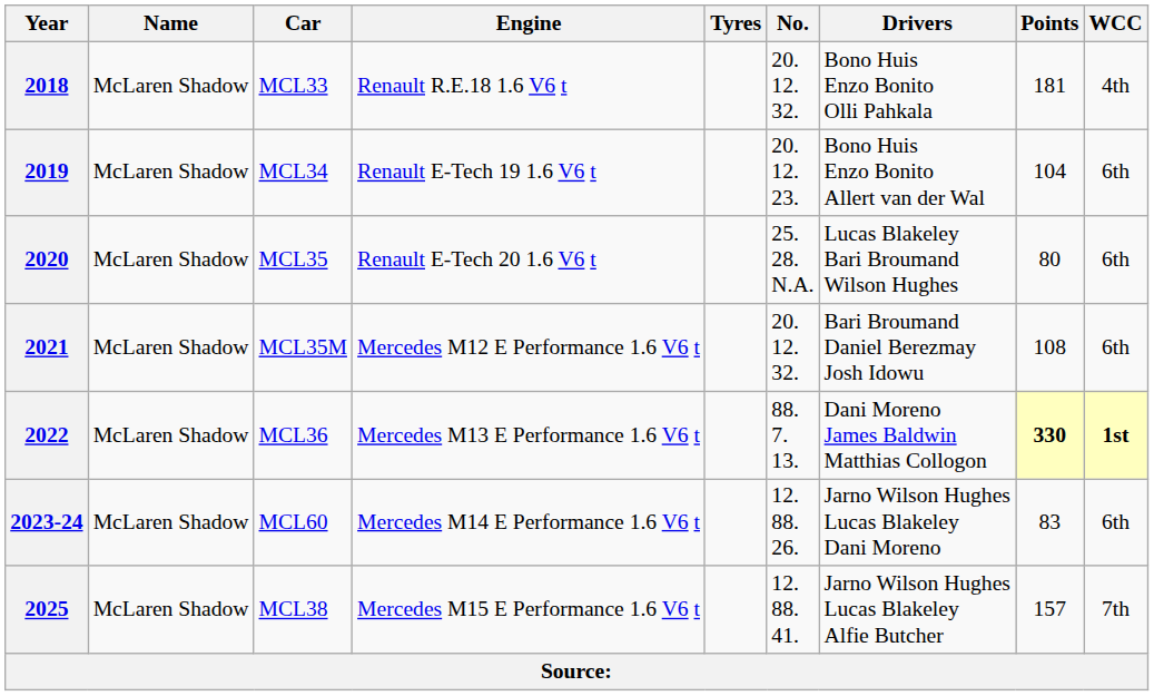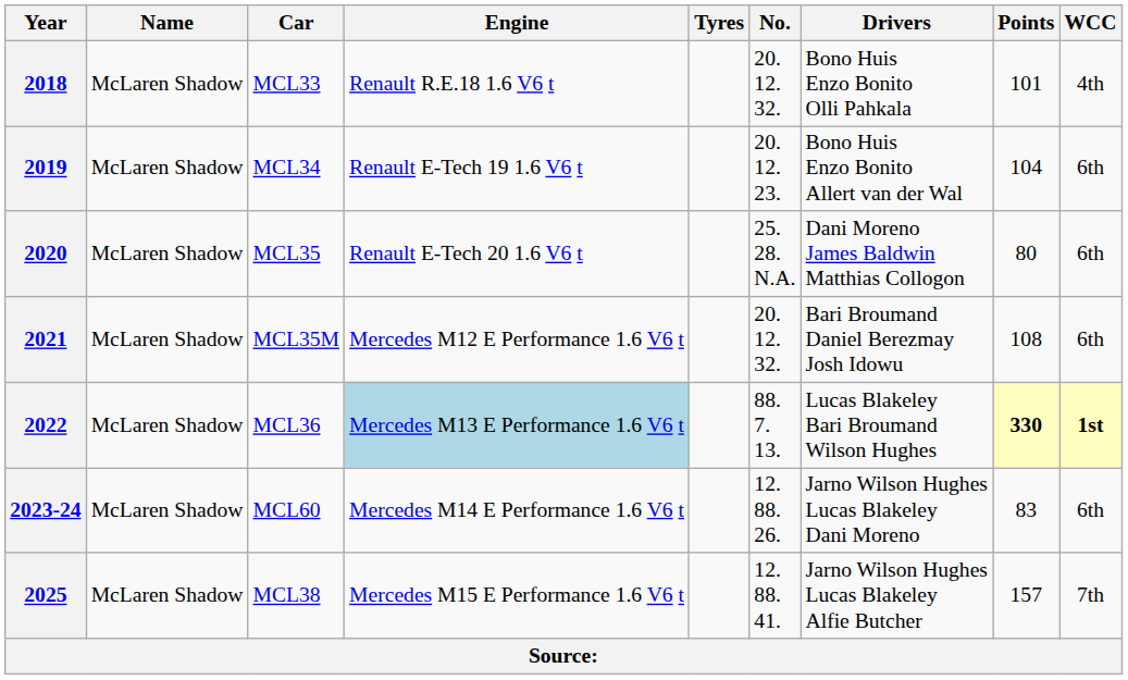2018 | Points: 181 -> 101
2020 | Drivers: Lucas Blakeley Bari Broumand Wilson Hughes -> Dani Moreno James Baldwin Matthias Collogon
2022 | Engine: no background -> lightblue background
2022 | Drivers: Dani Moreno James Baldwin Matthias Collogon -> Lucas Blakeley Bari Broumand Wilson Hughes
